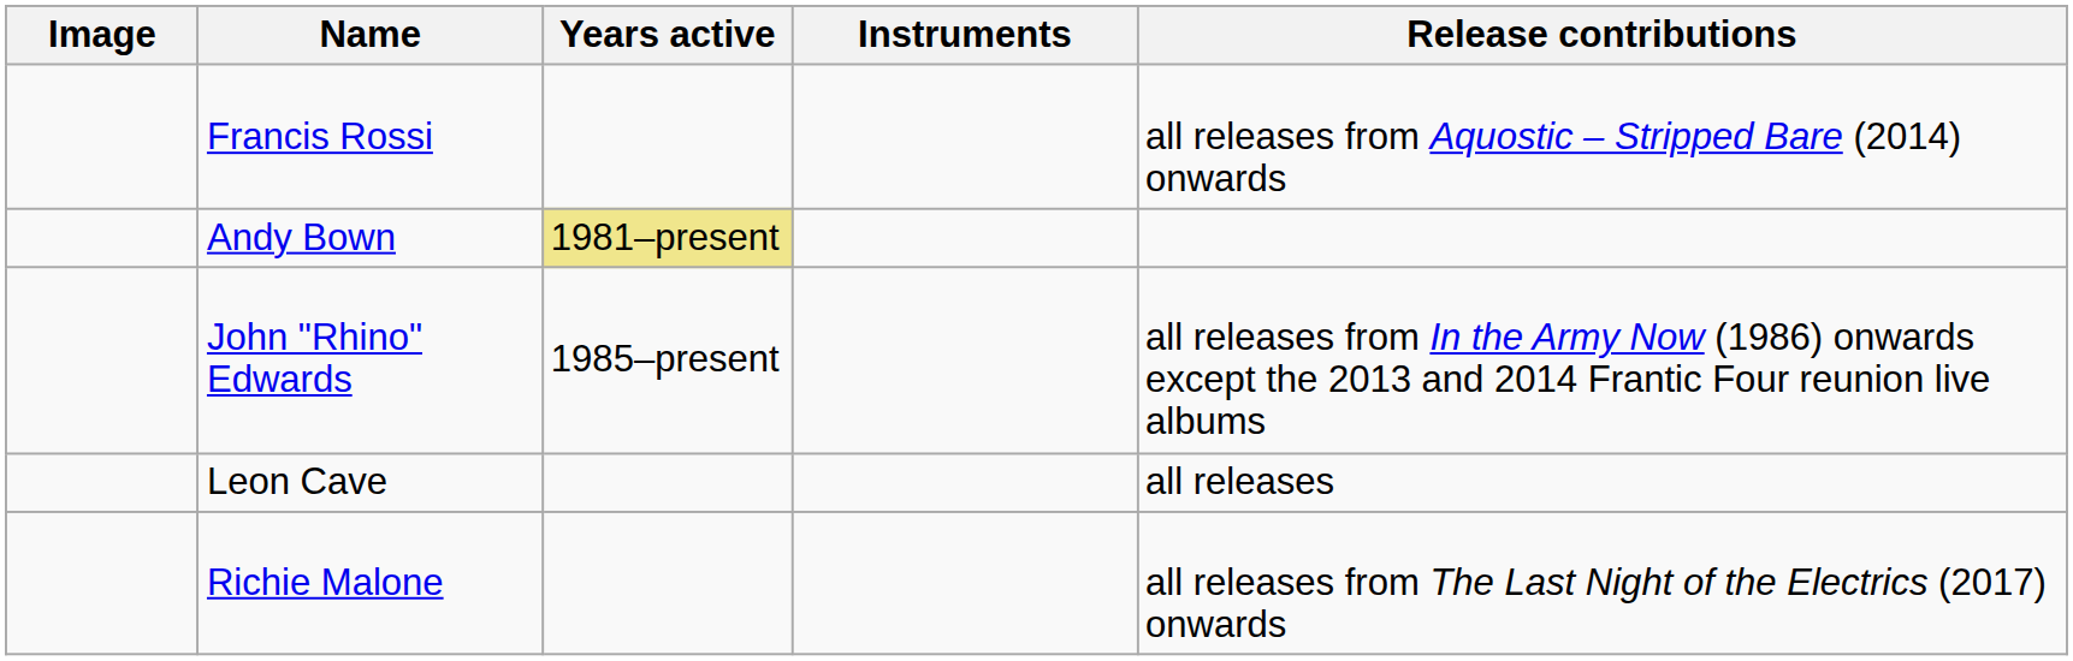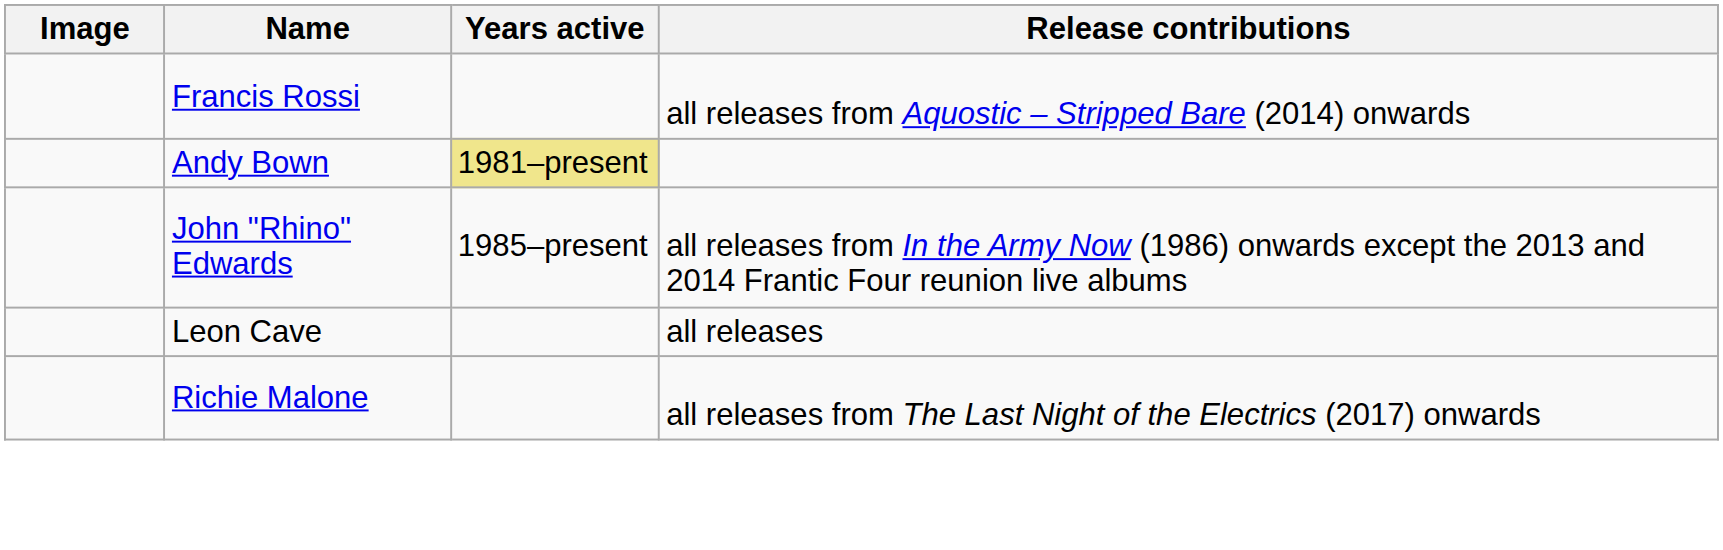- column: Instruments
